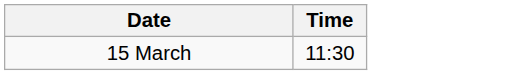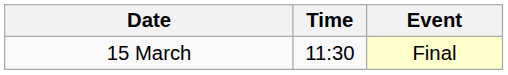+ column: Event | Final
